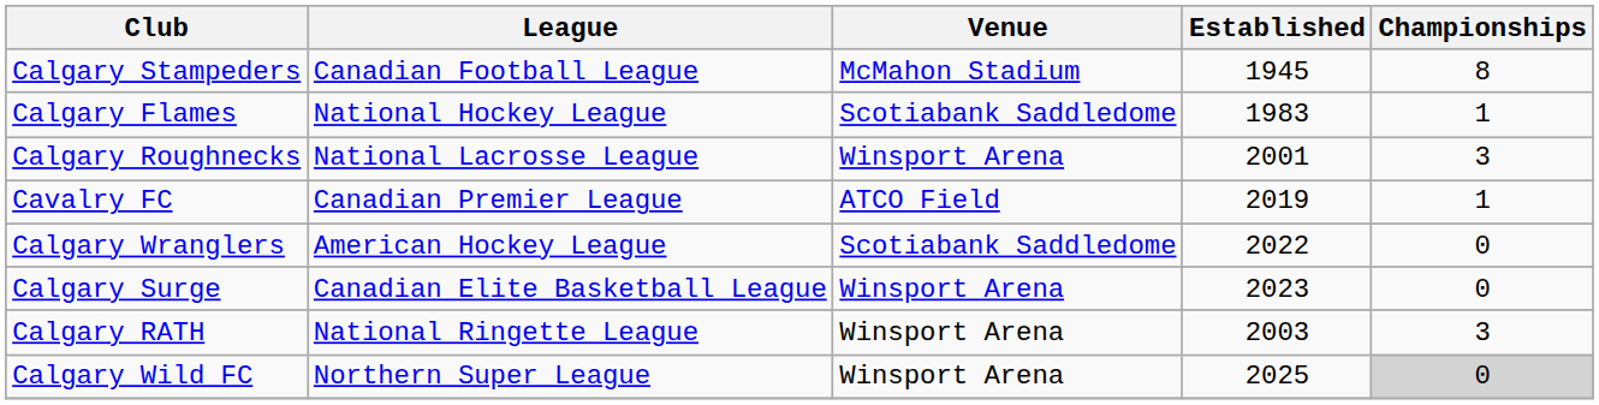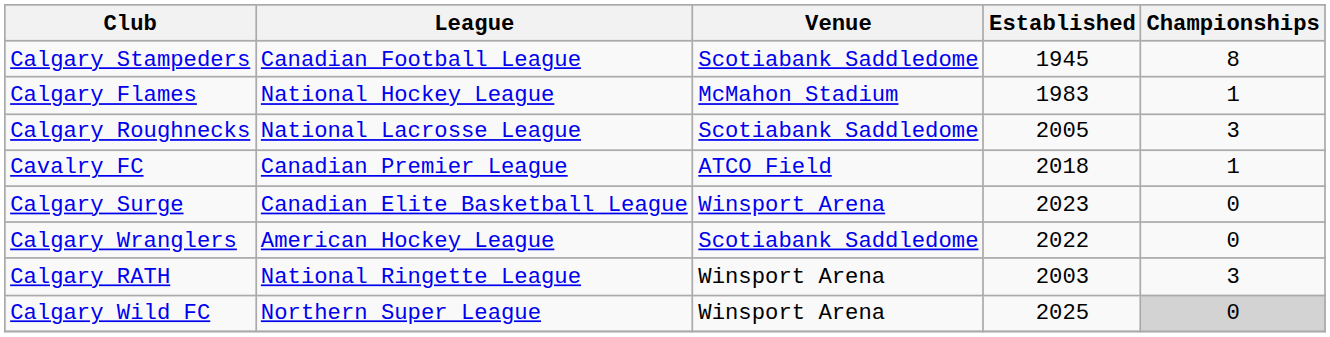Calgary Stampeders | Venue: McMahon Stadium -> Scotiabank Saddledome
Calgary Flames | Venue: Scotiabank Saddledome -> McMahon Stadium
Calgary Roughnecks | Venue: Winsport Arena -> Scotiabank Saddledome
Calgary Roughnecks | Established: 2001 -> 2005
Cavalry FC | Established: 2019 -> 2018
rows swapped: Calgary Wranglers <-> Calgary Surge
